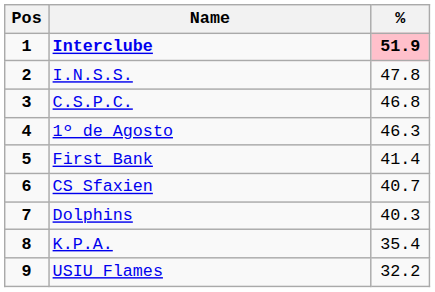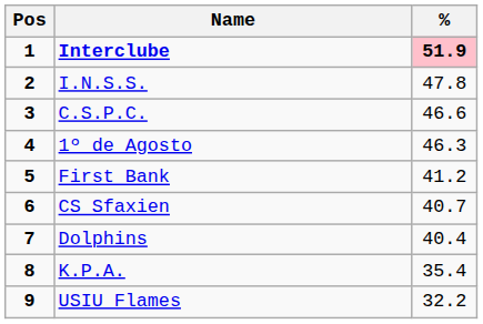C.S.P.C. | %: 46.8 -> 46.6
First Bank | %: 41.4 -> 41.2
Dolphins | %: 40.3 -> 40.4
